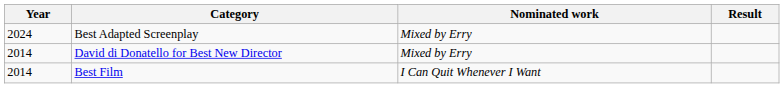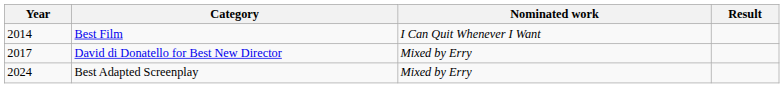rows swapped: Best Film <-> Best Adapted Screenplay
David di Donatello for Best New Director | Year: 2014 -> 2017
